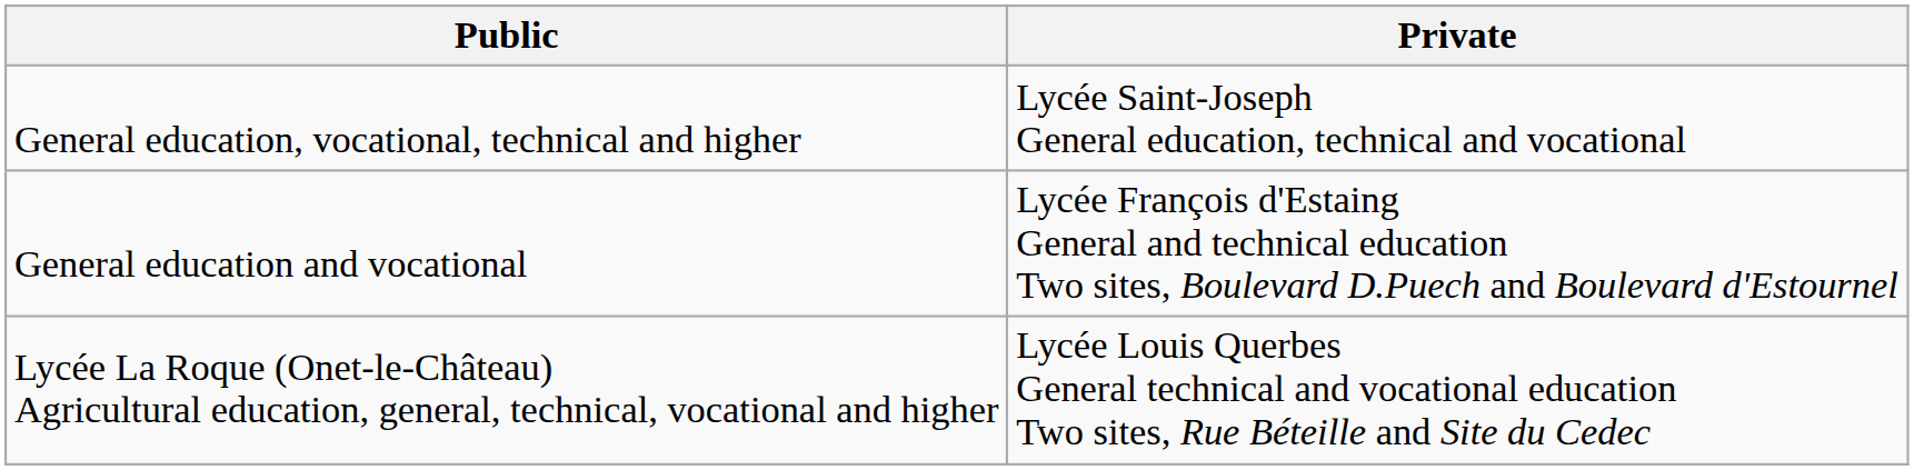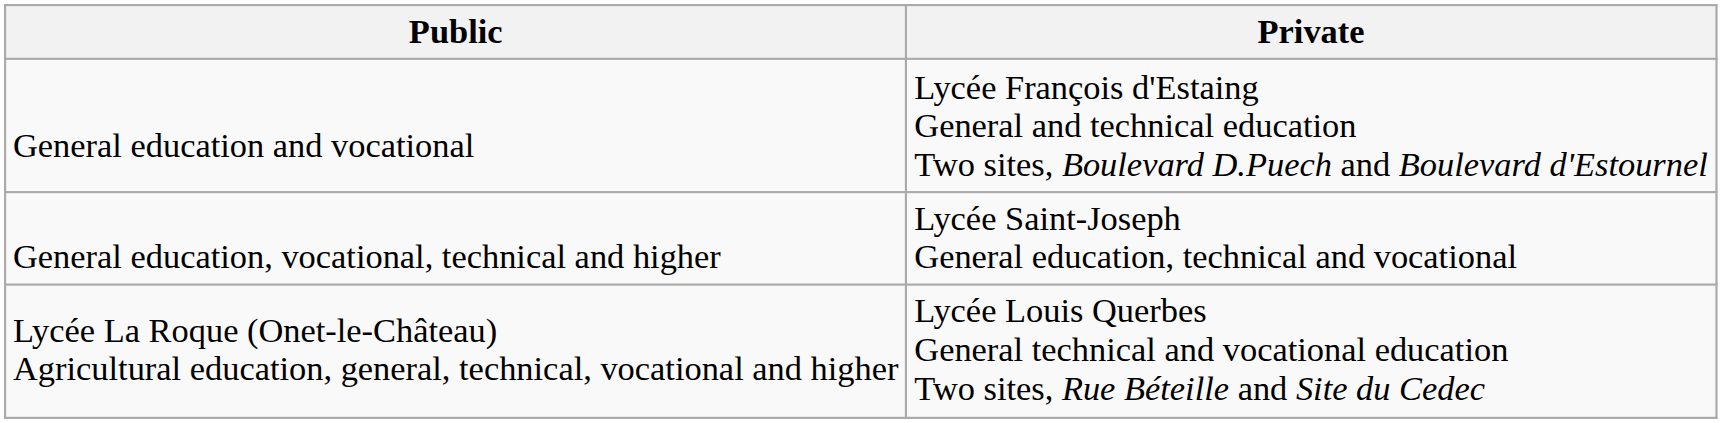rows swapped: General education and vocational <-> General education, vocational, technical and higher
